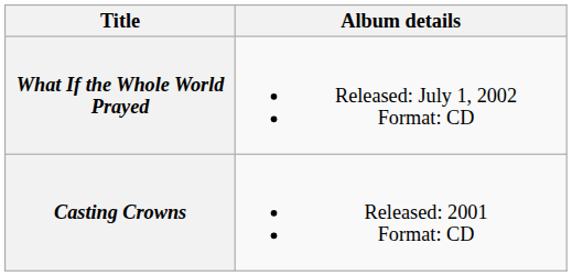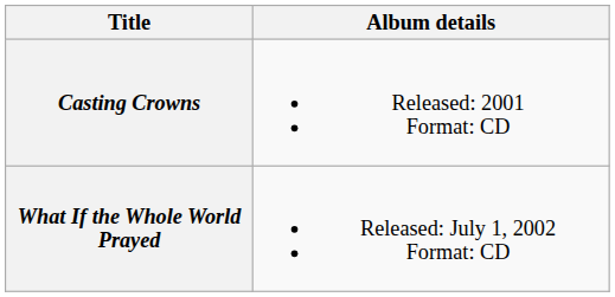rows swapped: Casting Crowns <-> What If the Whole World Prayed
